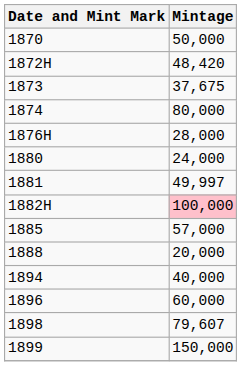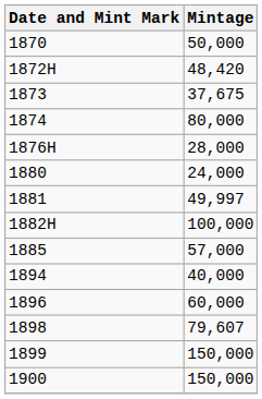1882H | Mintage: pink background -> no background
- row: 1888 | 20,000
+ row: 1900 | 150,000
